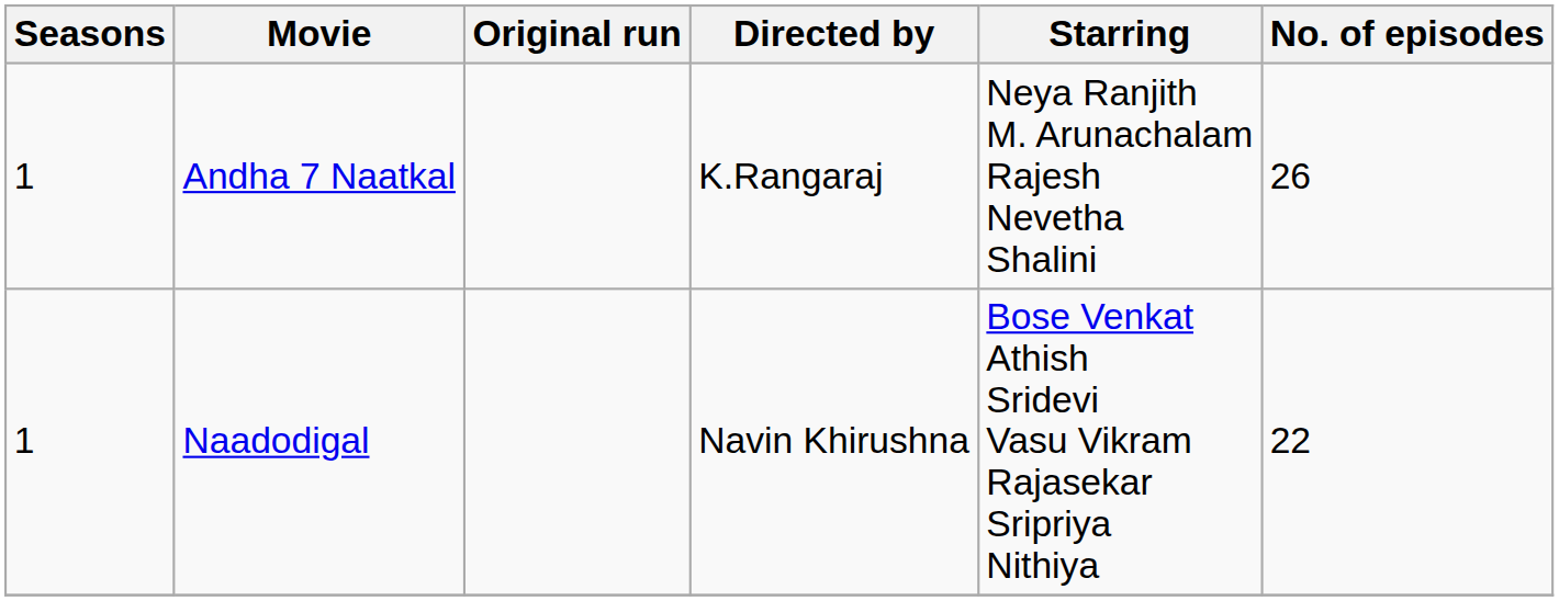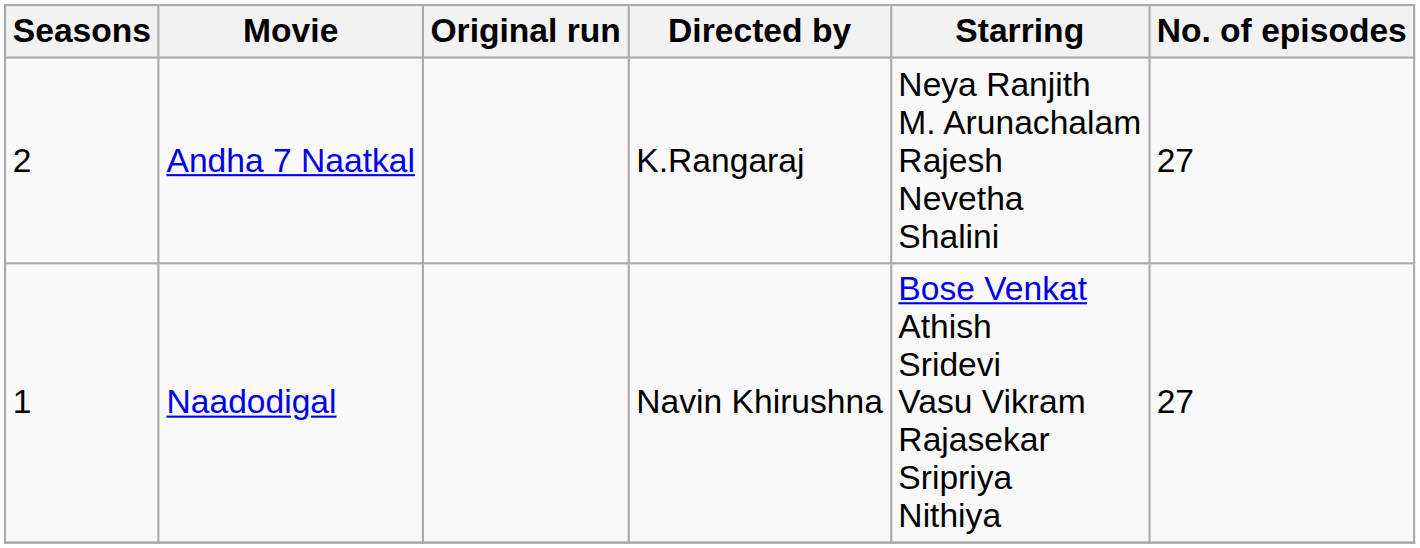Andha 7 Naatkal | Seasons: 1 -> 2
Andha 7 Naatkal | No. of episodes: 26 -> 27
Naadodigal | No. of episodes: 22 -> 27
